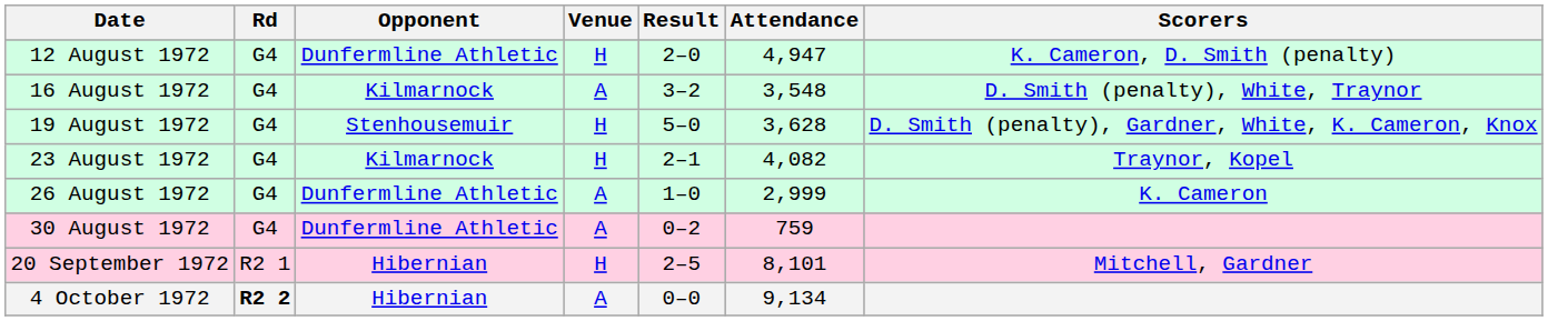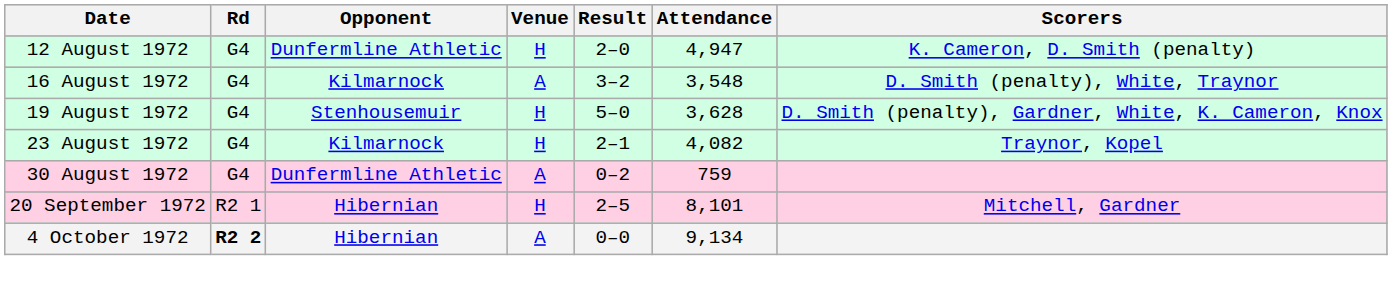- row: 26 August 1972 | G4 | Dunfermline Athletic | A | 1–0 | 2,999 | K. Cameron
